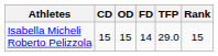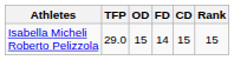columns swapped: CD <-> TFP
